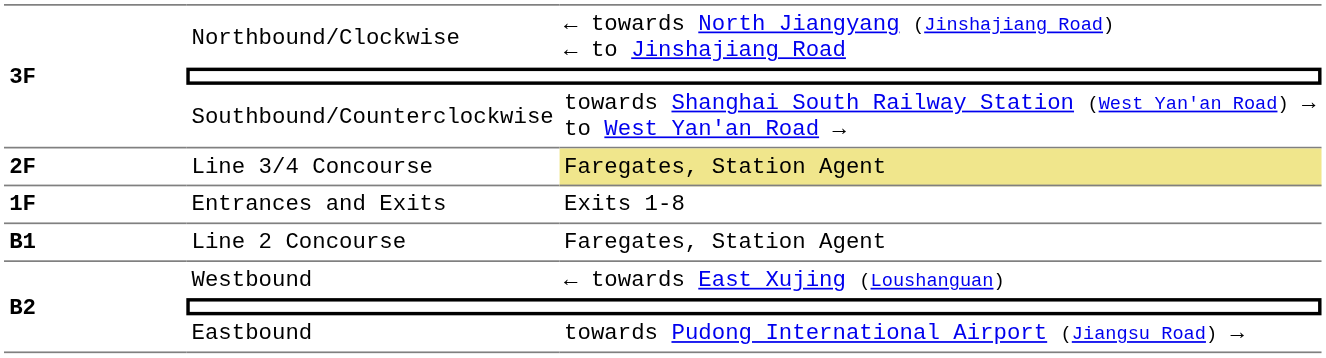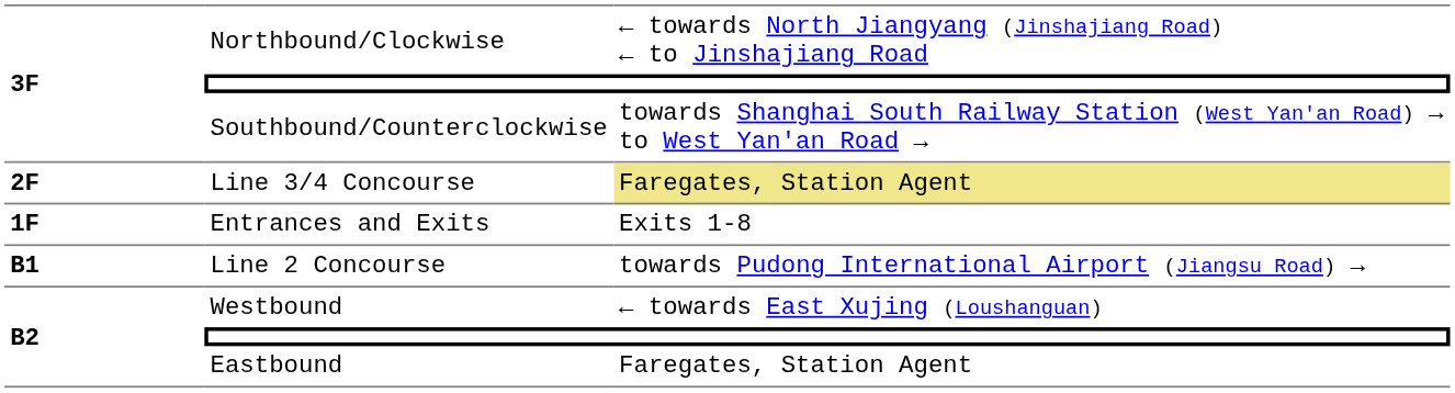Line 2 Concourse | column 3: Faregates, Station Agent -> towards Pudong International Airport (Jiangsu Road) →
Eastbound | column 3: towards Pudong International Airport (Jiangsu Road) → -> Faregates, Station Agent
